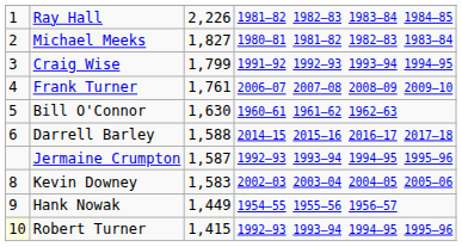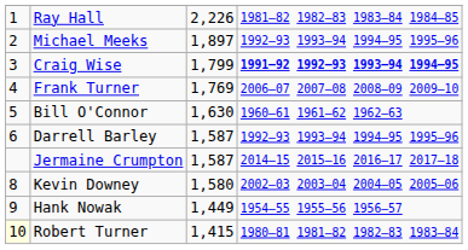Michael Meeks | column 3: 1,827 -> 1,897
Michael Meeks | column 4: 1980–81 1981–82 1982–83 1983–84 -> 1992–93 1993–94 1994–95 1995–96
Craig Wise | column 4: normal -> bold
Frank Turner | column 3: 1,761 -> 1,769
Darrell Barley | column 3: 1,588 -> 1,587
Darrell Barley | column 4: 2014–15 2015–16 2016–17 2017–18 -> 1992–93 1993–94 1994–95 1995–96
Jermaine Crumpton | column 4: 1992–93 1993–94 1994–95 1995–96 -> 2014–15 2015–16 2016–17 2017–18
Kevin Downey | column 3: 1,583 -> 1,580
Robert Turner | column 4: 1992–93 1993–94 1994–95 1995–96 -> 1980–81 1981–82 1982–83 1983–84
